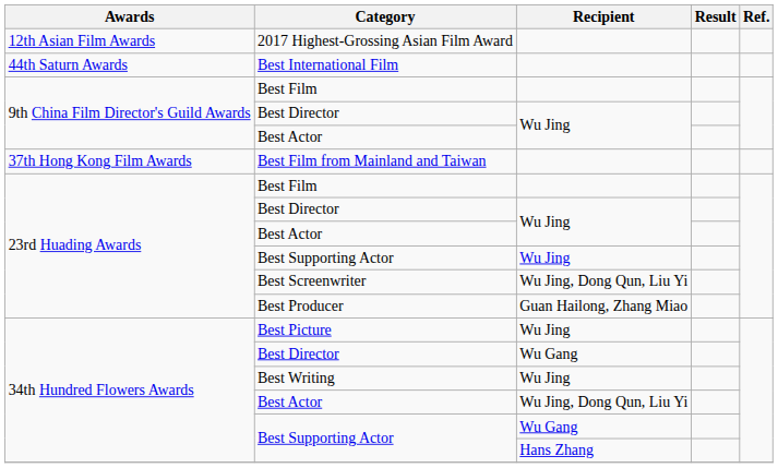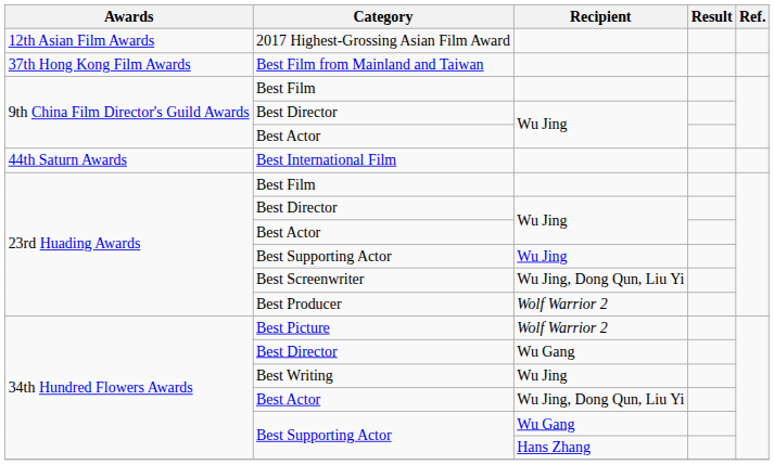rows swapped: Best Film from Mainland and Taiwan <-> Best International Film
Best Producer | Recipient: Guan Hailong, Zhang Miao -> Wolf Warrior 2
Best Picture | Recipient: Wu Jing -> Wolf Warrior 2
